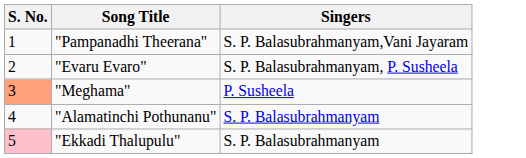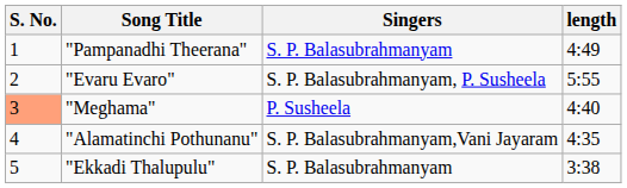+ column: length | 4:49 | 5:55 | 4:40 | 4:35 | 3:38
"Pampanadhi Theerana" | Singers: S. P. Balasubrahmanyam,Vani Jayaram -> S. P. Balasubrahmanyam
"Alamatinchi Pothunanu" | Singers: S. P. Balasubrahmanyam -> S. P. Balasubrahmanyam,Vani Jayaram
"Ekkadi Thalupulu" | S. No.: pink background -> no background
